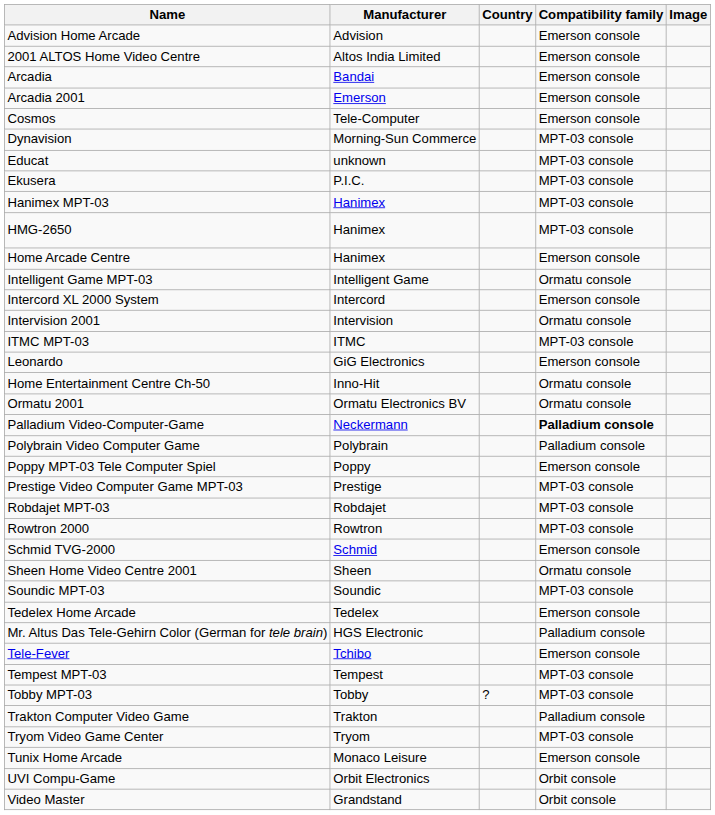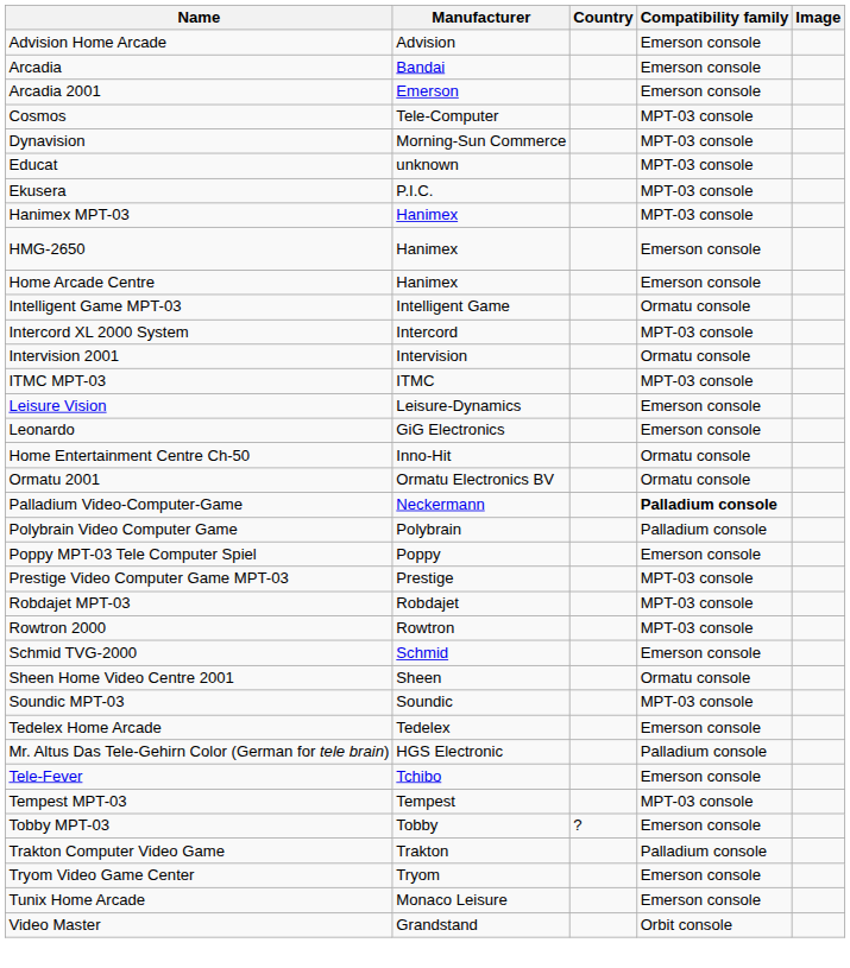- row: 2001 ALTOS Home Video Centre | Altos India Limited | Emerson console
Cosmos | Compatibility family: Emerson console -> MPT-03 console
HMG-2650 | Compatibility family: MPT-03 console -> Emerson console
Intercord XL 2000 System | Compatibility family: Emerson console -> MPT-03 console
+ row: Leisure Vision | Leisure-Dynamics | Emerson console
Tobby MPT-03 | Compatibility family: MPT-03 console -> Emerson console
Tryom Video Game Center | Compatibility family: MPT-03 console -> Emerson console
- row: UVI Compu-Game | Orbit Electronics | Orbit console
